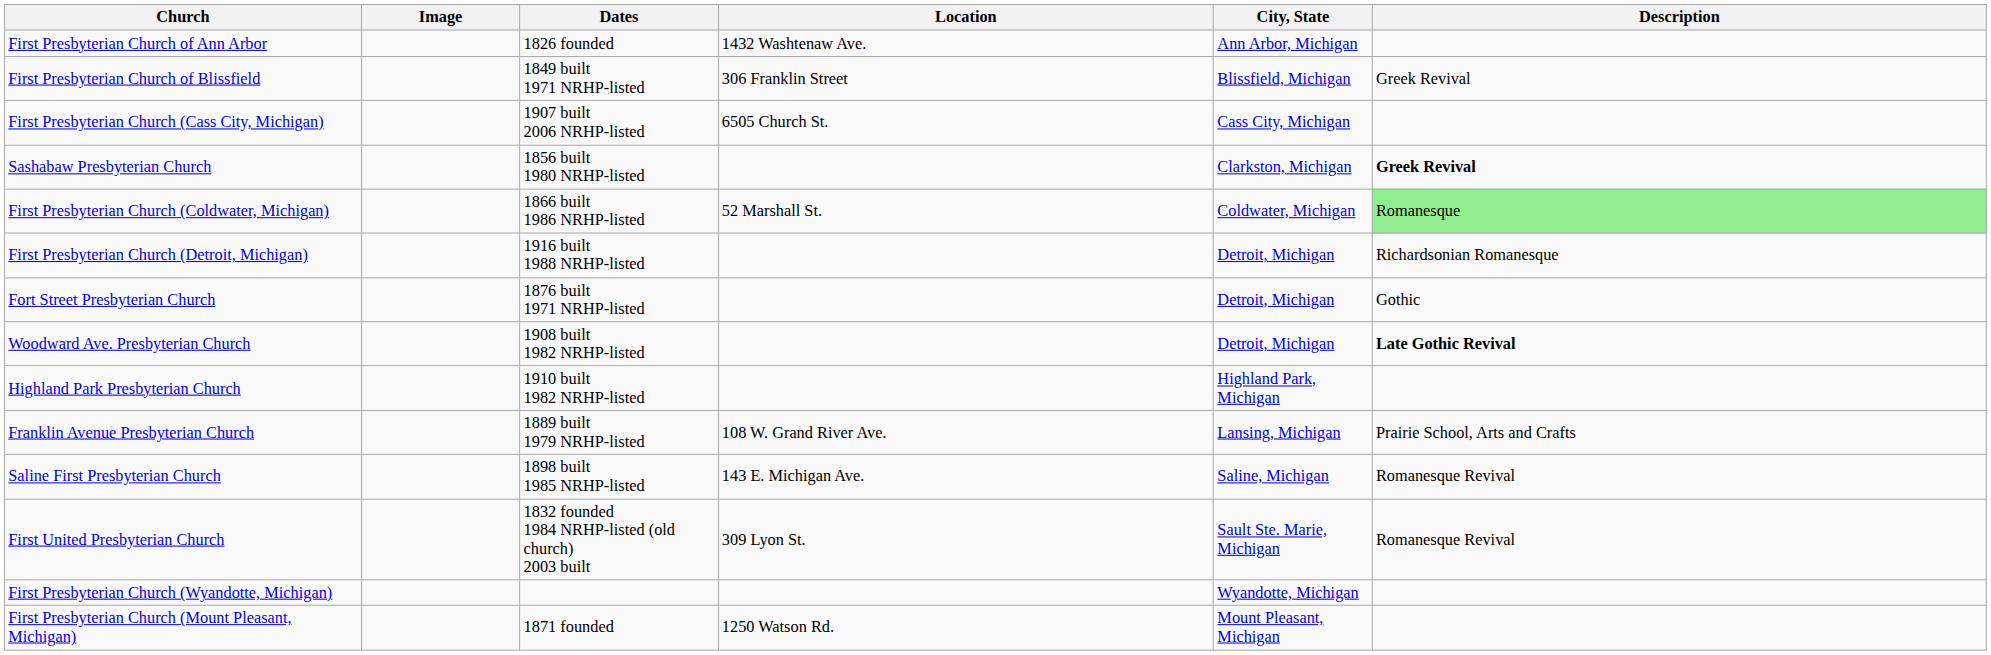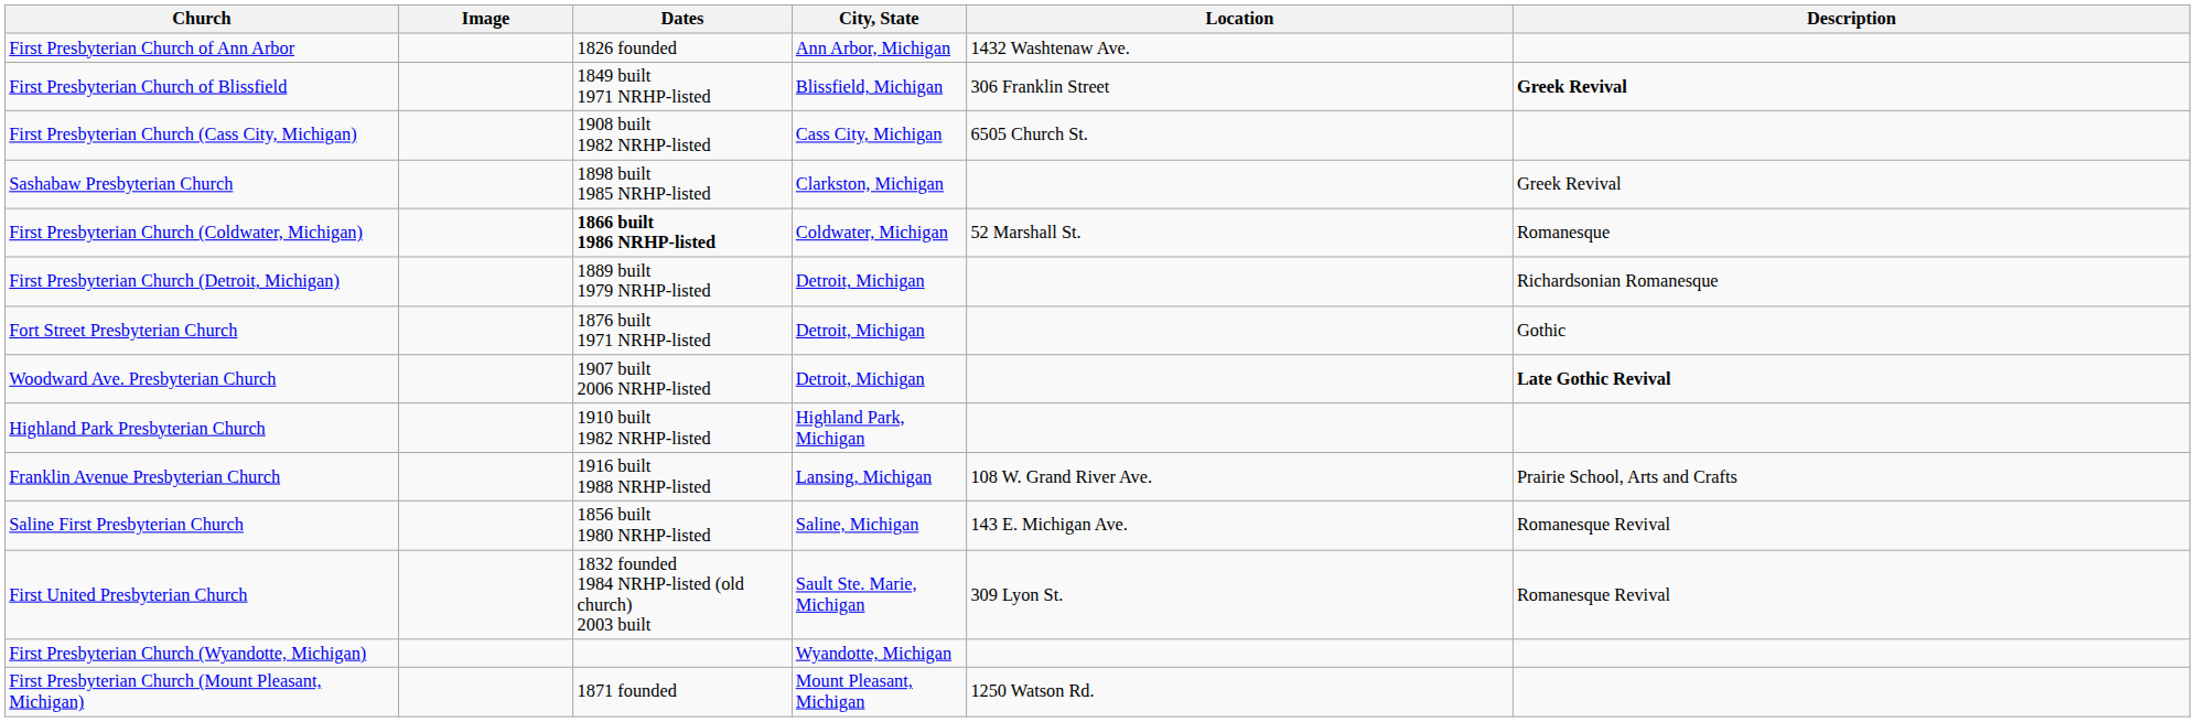columns swapped: Location <-> City, State
First Presbyterian Church of Blissfield | Description: normal -> bold
First Presbyterian Church (Cass City, Michigan) | Dates: 1907 built 2006 NRHP-listed -> 1908 built 1982 NRHP-listed
Sashabaw Presbyterian Church | Dates: 1856 built 1980 NRHP-listed -> 1898 built 1985 NRHP-listed
Sashabaw Presbyterian Church | Description: bold -> normal
First Presbyterian Church (Coldwater, Michigan) | Dates: normal -> bold
First Presbyterian Church (Coldwater, Michigan) | Description: lightgreen background -> no background
First Presbyterian Church (Detroit, Michigan) | Dates: 1916 built 1988 NRHP-listed -> 1889 built 1979 NRHP-listed
Woodward Ave. Presbyterian Church | Dates: 1908 built 1982 NRHP-listed -> 1907 built 2006 NRHP-listed
Franklin Avenue Presbyterian Church | Dates: 1889 built 1979 NRHP-listed -> 1916 built 1988 NRHP-listed
Saline First Presbyterian Church | Dates: 1898 built 1985 NRHP-listed -> 1856 built 1980 NRHP-listed
